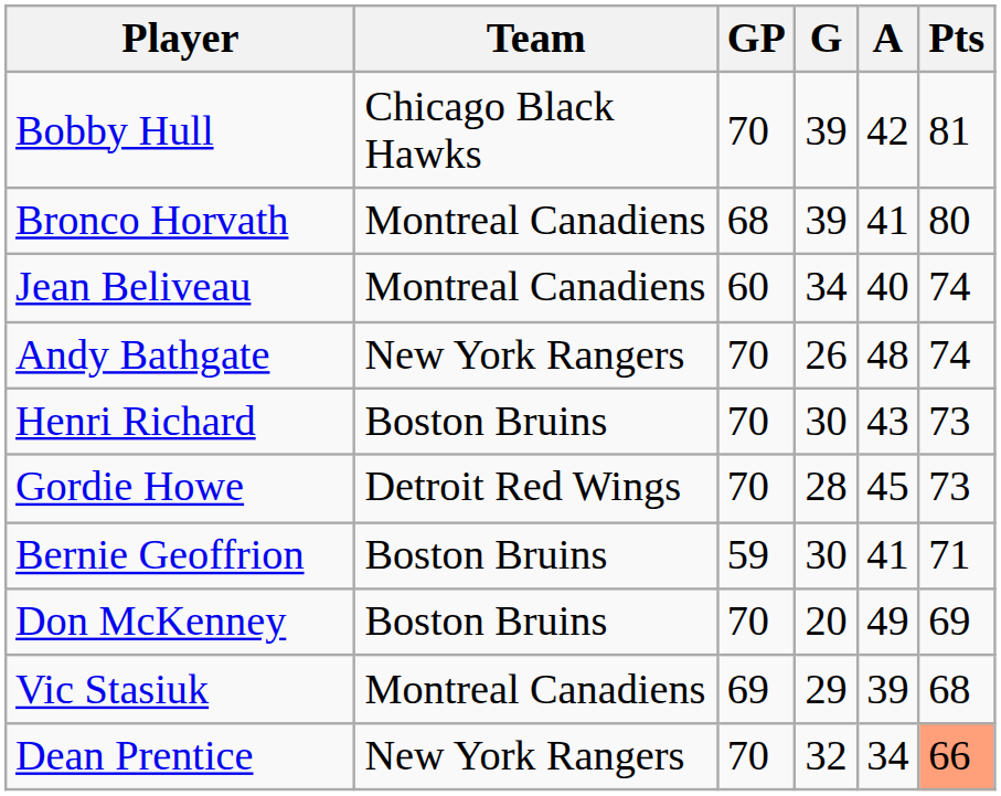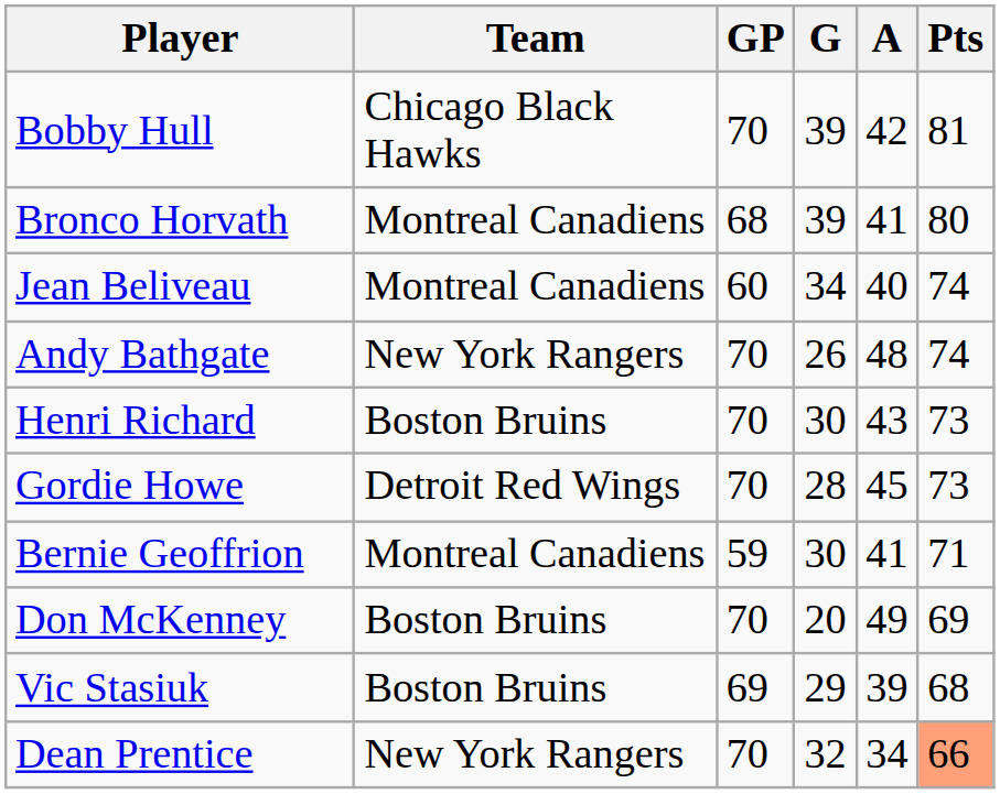Bernie Geoffrion | Team: Boston Bruins -> Montreal Canadiens
Vic Stasiuk | Team: Montreal Canadiens -> Boston Bruins
